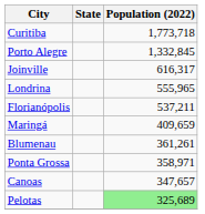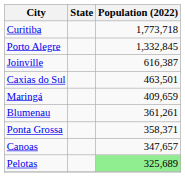Joinville | Population (2022): 616,317 -> 616,387
- row: Londrina | 555,965
- row: Florianópolis | 537,211
+ row: Caxias do Sul | 463,501
Ponta Grossa | Population (2022): 358,971 -> 358,371
